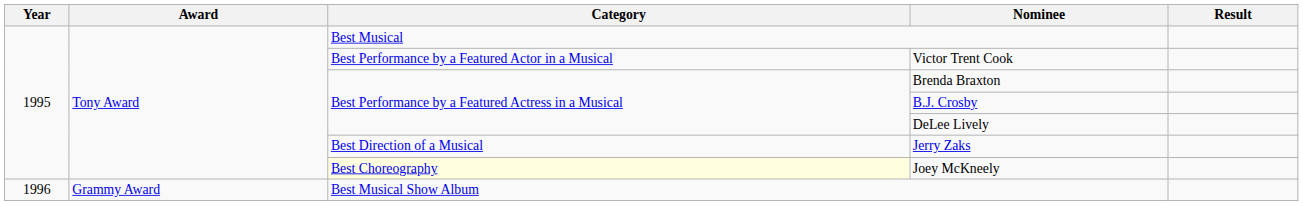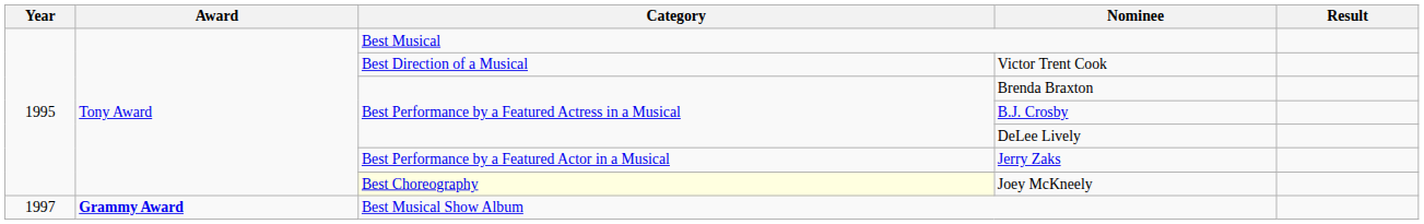Victor Trent Cook | Category: Best Performance by a Featured Actor in a Musical -> Best Direction of a Musical
Jerry Zaks | Category: Best Direction of a Musical -> Best Performance by a Featured Actor in a Musical
Best Musical Show Album | Year: 1996 -> 1997
Best Musical Show Album | Award: normal -> bold
